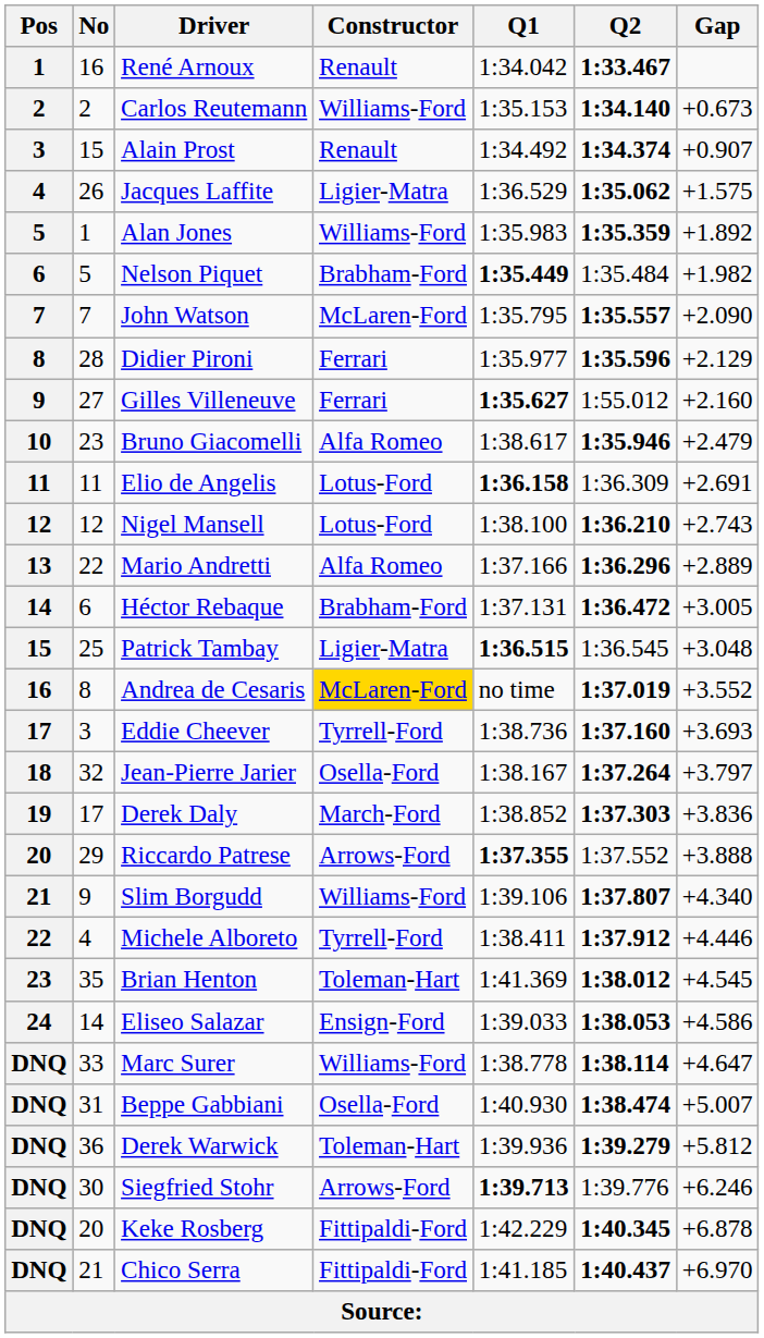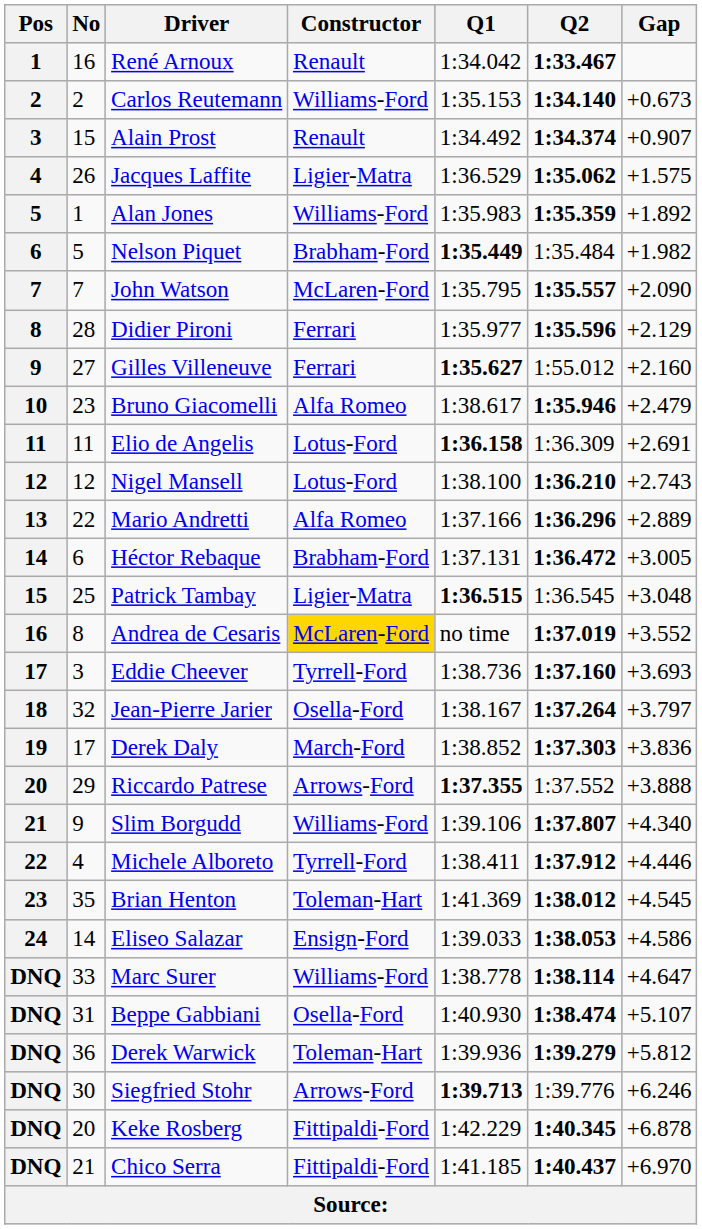Beppe Gabbiani | Gap: +5.007 -> +5.107
